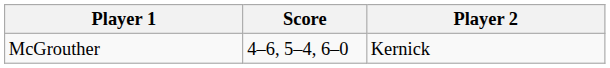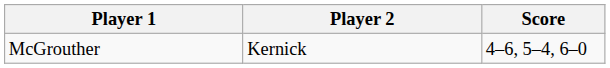columns swapped: Player 2 <-> Score
